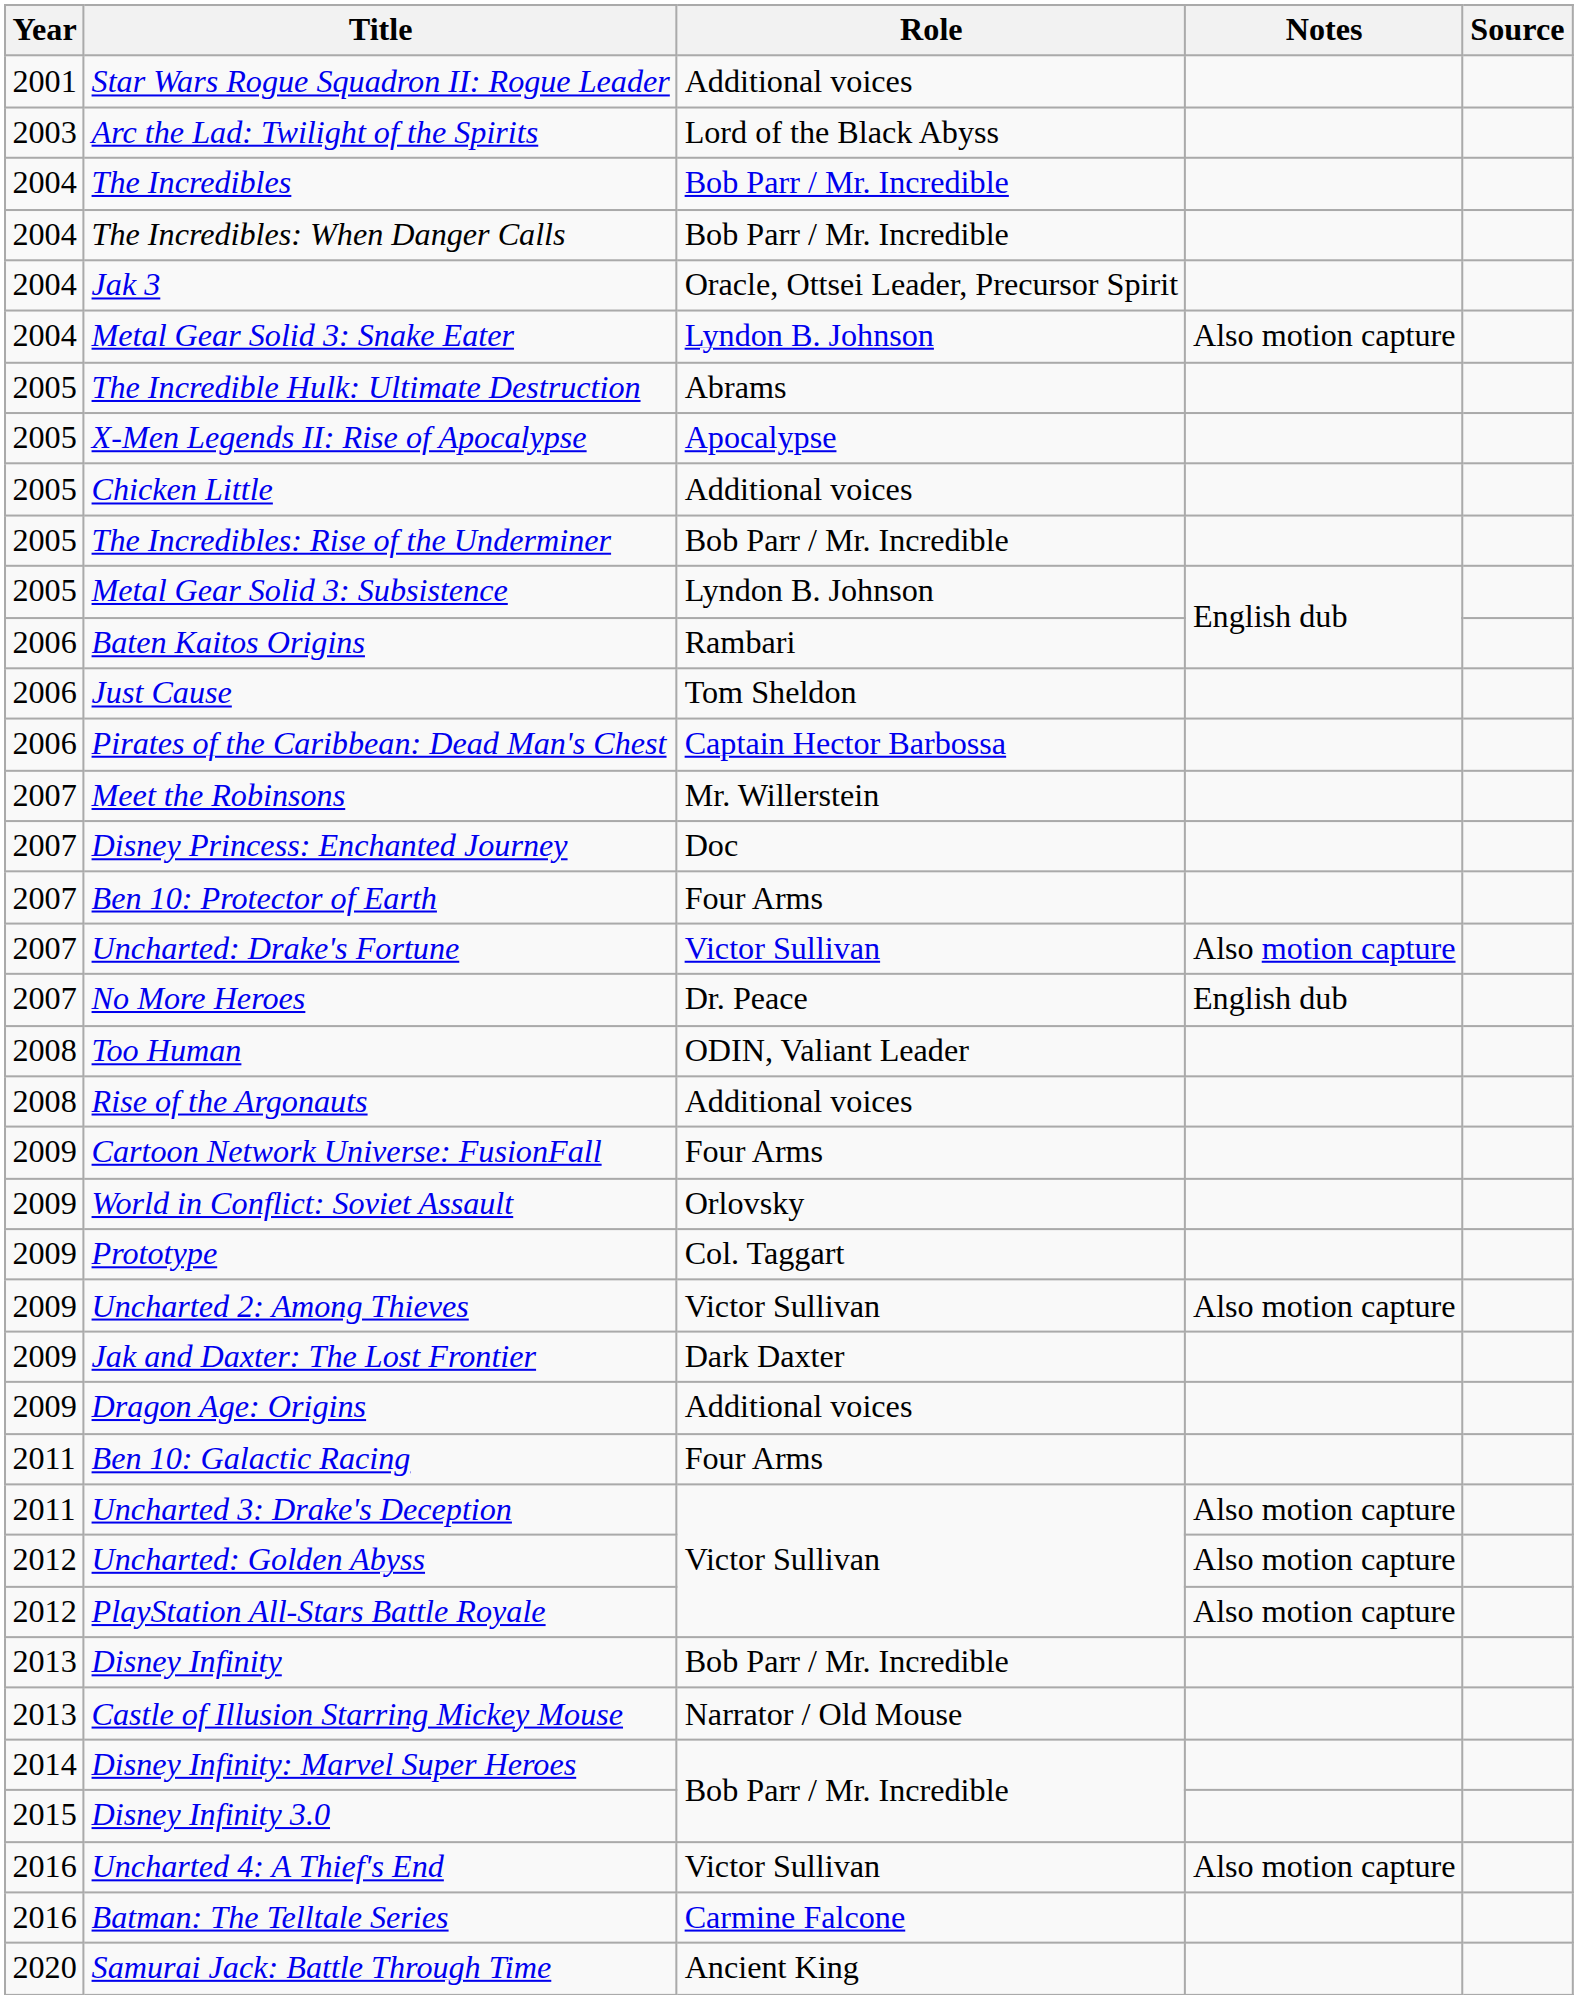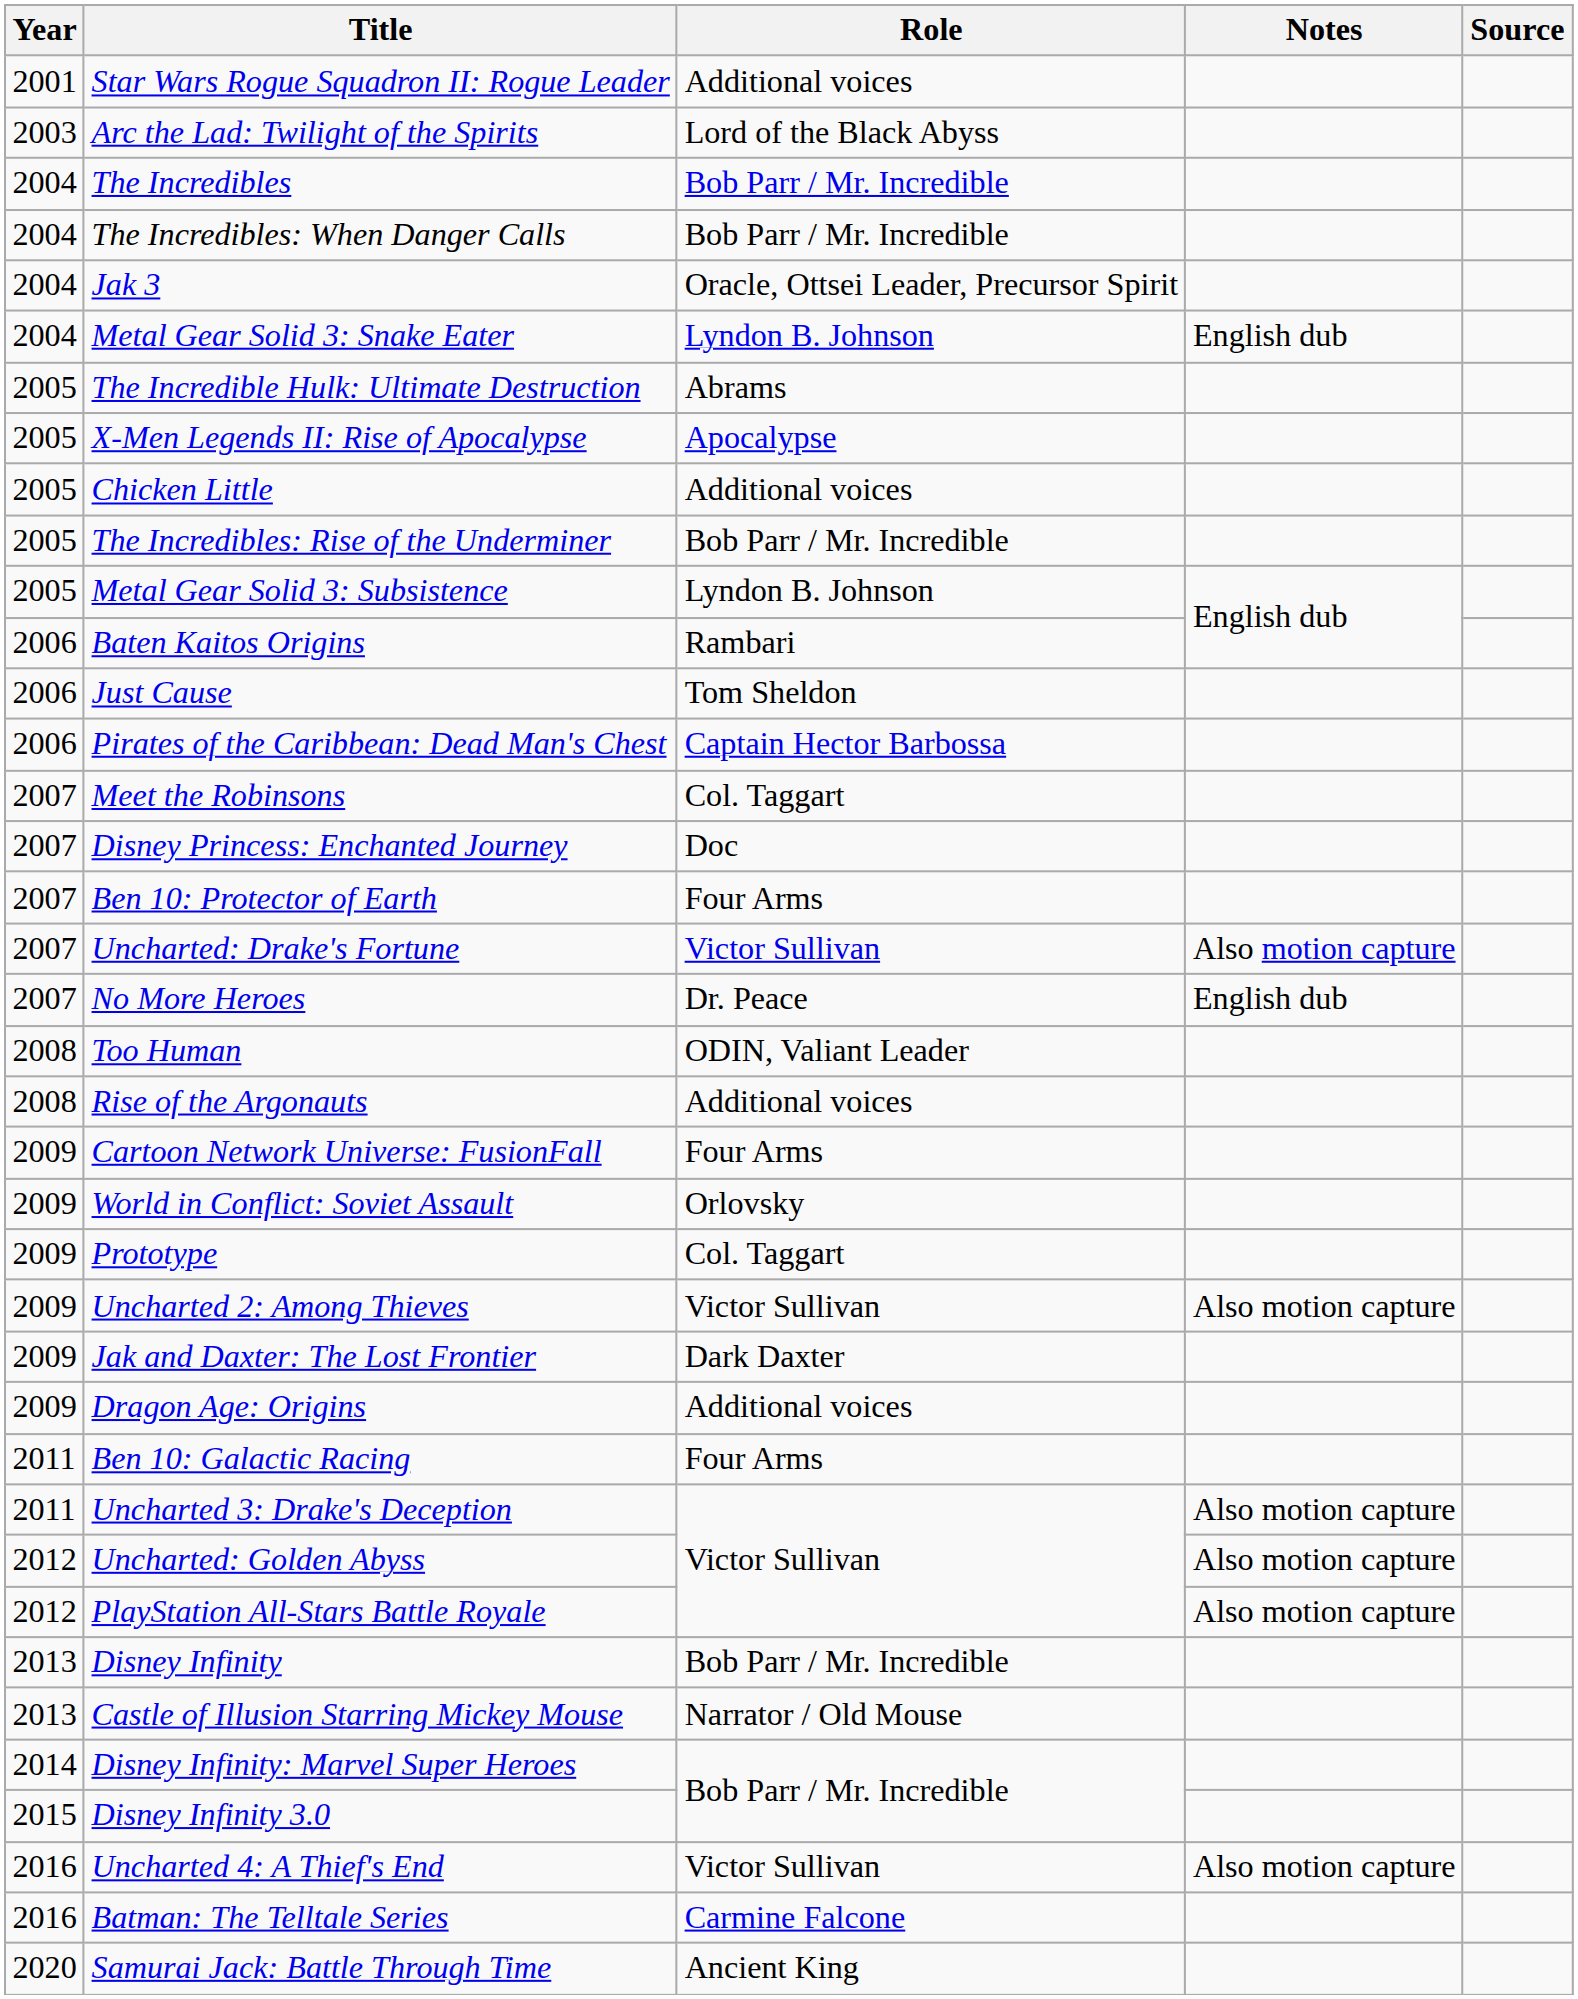Metal Gear Solid 3: Snake Eater | Notes: Also motion capture -> English dub
Meet the Robinsons | Role: Mr. Willerstein -> Col. Taggart
